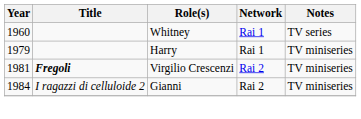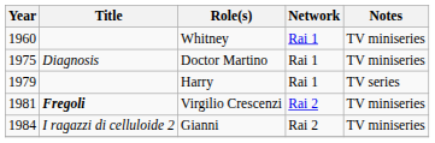Whitney | Notes: TV series -> TV miniseries
+ row: 1975 | Diagnosis | Doctor Martino | Rai 1 | TV miniseries
Harry | Notes: TV miniseries -> TV series
